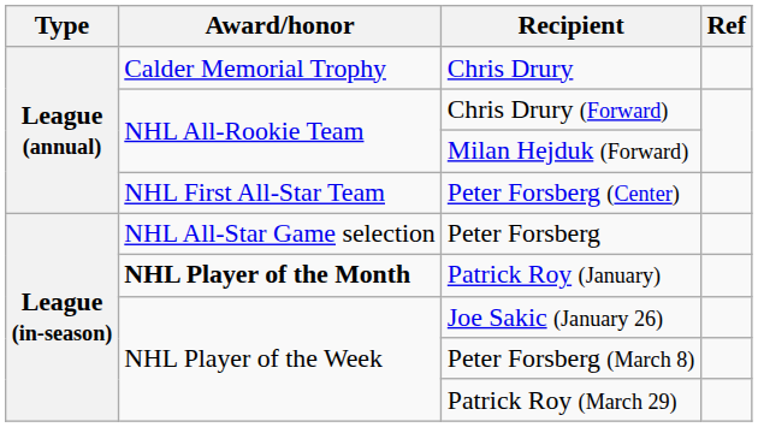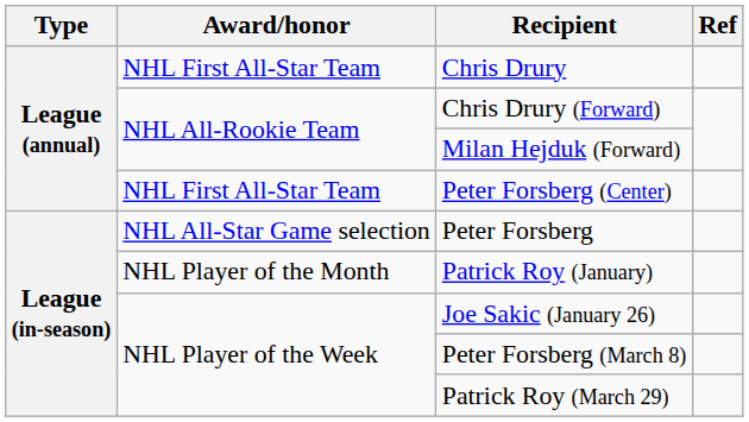Chris Drury | Award/honor: Calder Memorial Trophy -> NHL First All-Star Team
Patrick Roy (January) | Award/honor: bold -> normal
